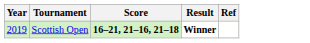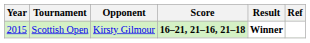+ column: Opponent | Kirsty Gilmour
Scottish Open | Year: 2019 -> 2015
